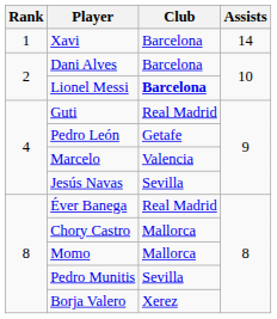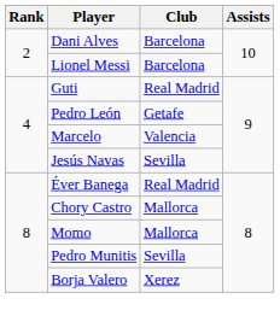- row: 1 | Xavi | Barcelona | 14
Lionel Messi | Club: bold -> normal
